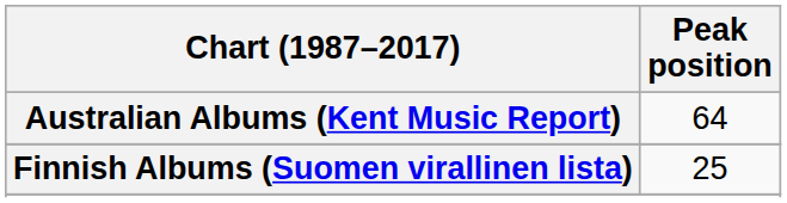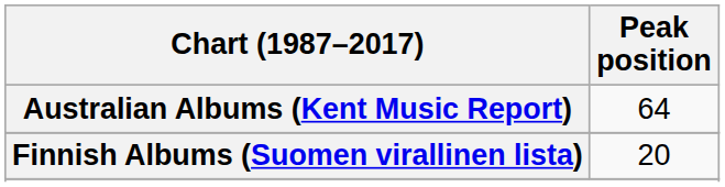Finnish Albums (Suomen virallinen lista) | Peak position: 25 -> 20
